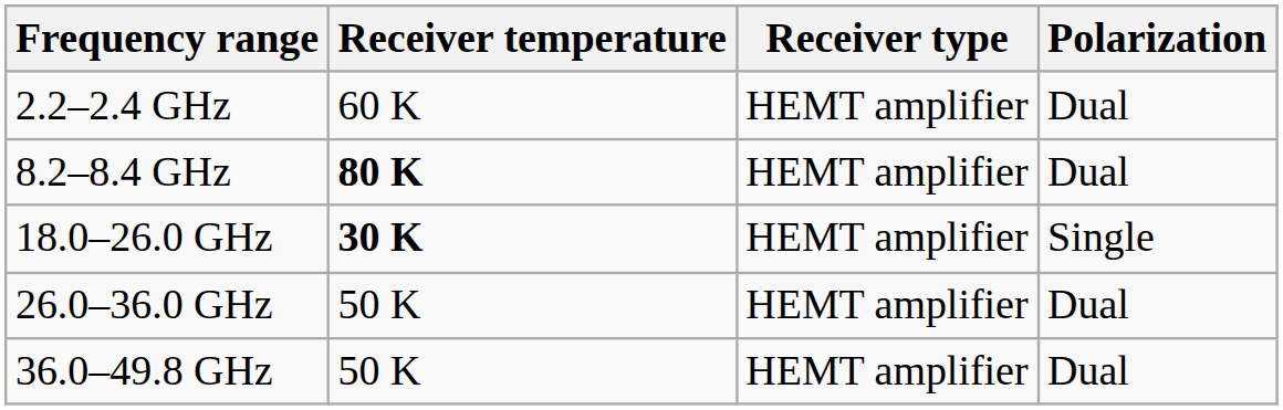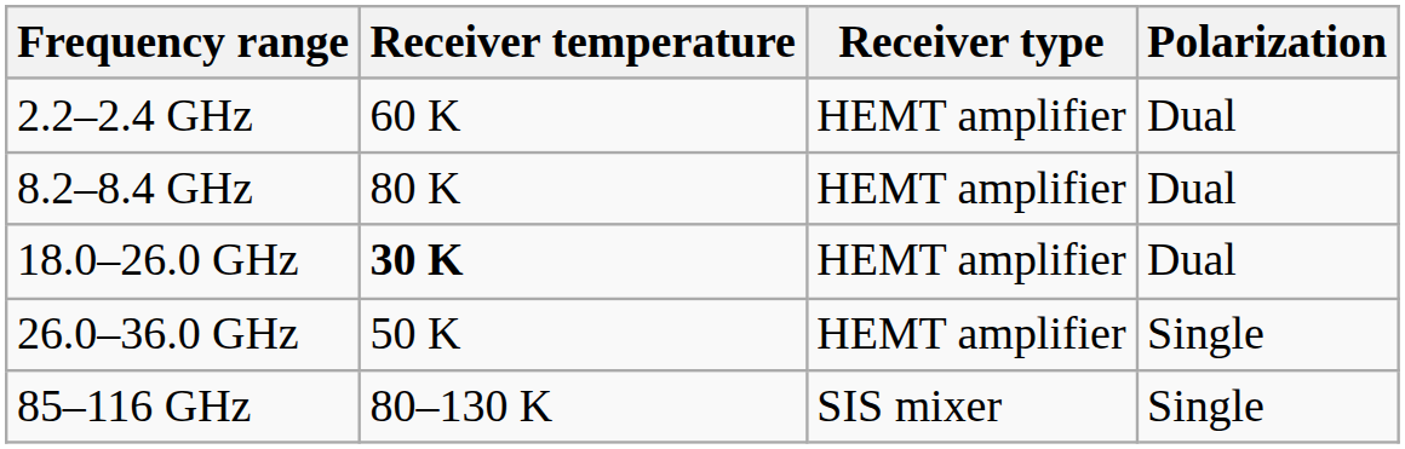8.2–8.4 GHz | Receiver temperature: bold -> normal
18.0–26.0 GHz | Polarization: Single -> Dual
26.0–36.0 GHz | Polarization: Dual -> Single
- row: 36.0–49.8 GHz | 50 K | HEMT amplifier | Dual
+ row: 85–116 GHz | 80–130 K | SIS mixer | Single
